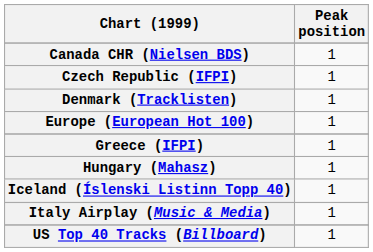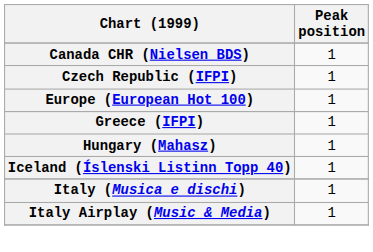- row: Denmark (Tracklisten) | 1
+ row: Italy (Musica e dischi) | 1
- row: US Top 40 Tracks (Billboard) | 1
